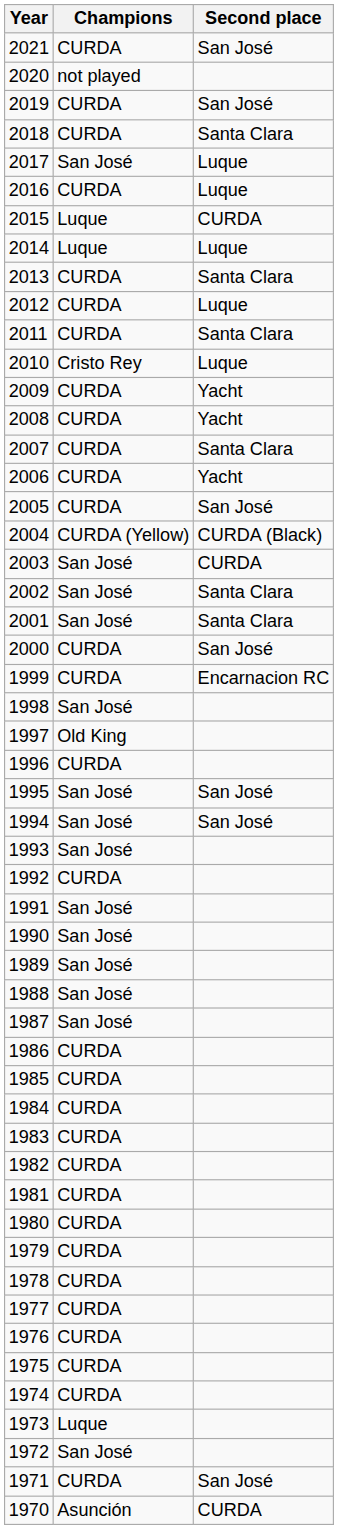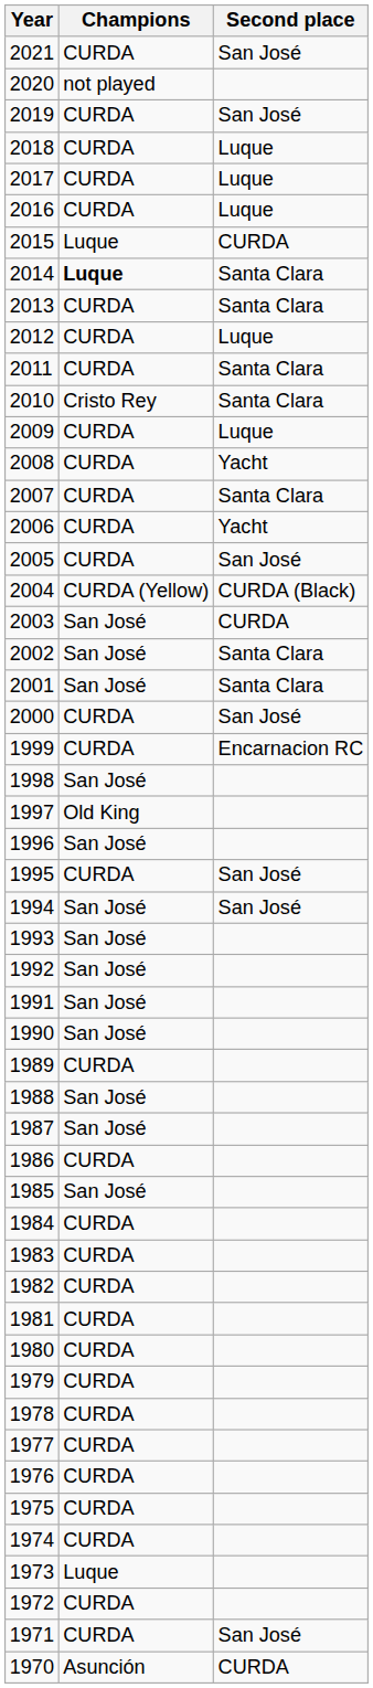2018 | Second place: Santa Clara -> Luque
2017 | Champions: San José -> CURDA
2014 | Champions: normal -> bold
2014 | Second place: Luque -> Santa Clara
2010 | Second place: Luque -> Santa Clara
2009 | Second place: Yacht -> Luque
1996 | Champions: CURDA -> San José
1995 | Champions: San José -> CURDA
1992 | Champions: CURDA -> San José
1989 | Champions: San José -> CURDA
1985 | Champions: CURDA -> San José
1972 | Champions: San José -> CURDA
